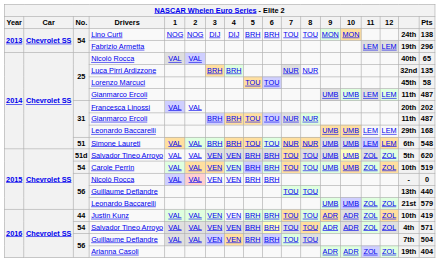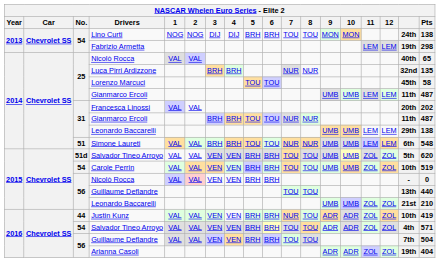Fabrizio Armetta | Pts: 296 -> 298
31 / Leonardo Baccarelli | Pts: 168 -> 138
56 / Leonardo Baccarelli | Pts: 579 -> 210
Justin Kunz | 7: TOU -> NUR
